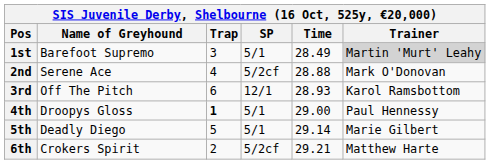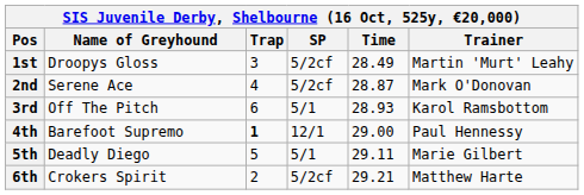1st | Name of Greyhound: Barefoot Supremo -> Droopys Gloss
1st | SP: 5/1 -> 5/2cf
1st | Trainer: lightgrey background -> no background
2nd | Time: 28.88 -> 28.87
3rd | SP: 12/1 -> 5/1
4th | Name of Greyhound: Droopys Gloss -> Barefoot Supremo
4th | SP: 5/1 -> 12/1
5th | Time: 29.14 -> 29.11
